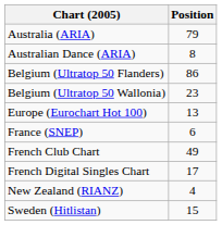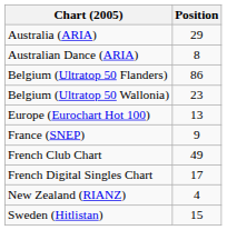Australia (ARIA) | Position: 79 -> 29
France (SNEP) | Position: 6 -> 9
